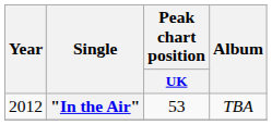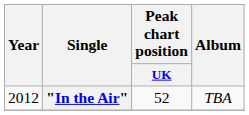"In the Air" | Peak chart position / UK: 53 -> 52
